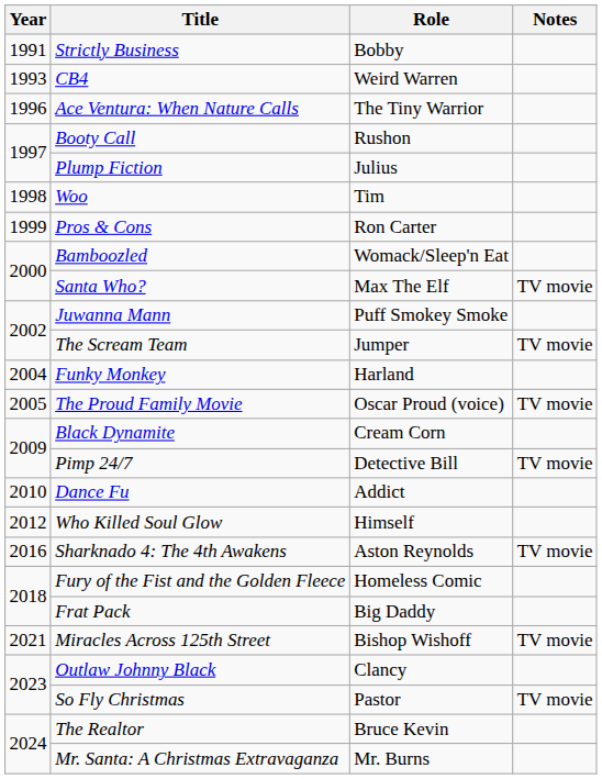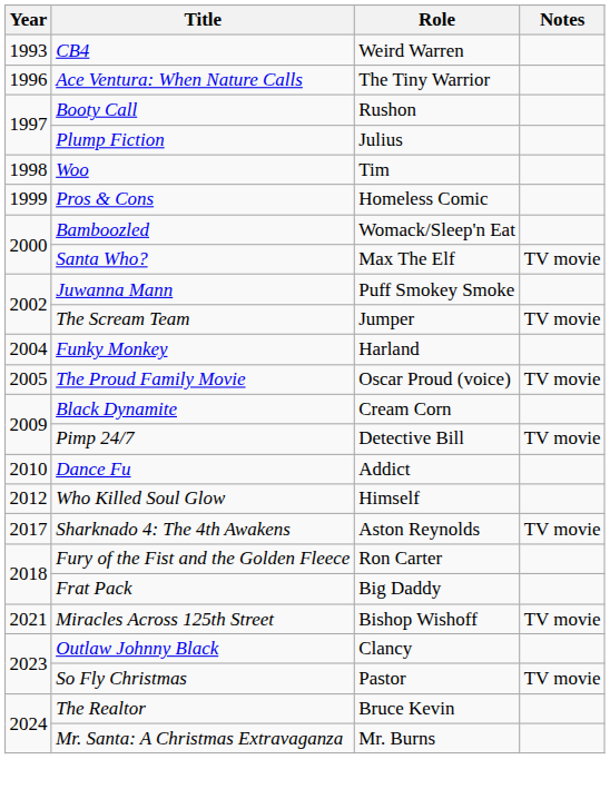- row: 1991 | Strictly Business | Bobby
Pros & Cons | Role: Ron Carter -> Homeless Comic
Sharknado 4: The 4th Awakens | Year: 2016 -> 2017
Fury of the Fist and the Golden Fleece | Role: Homeless Comic -> Ron Carter
